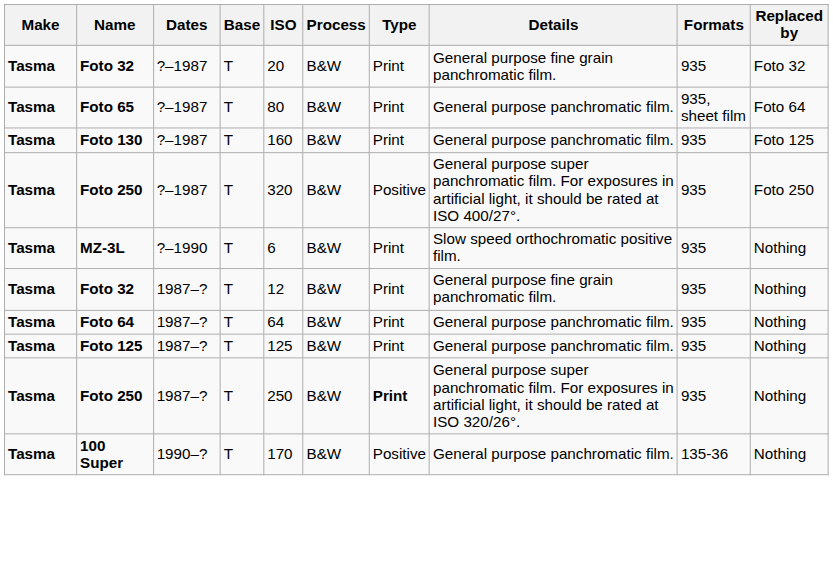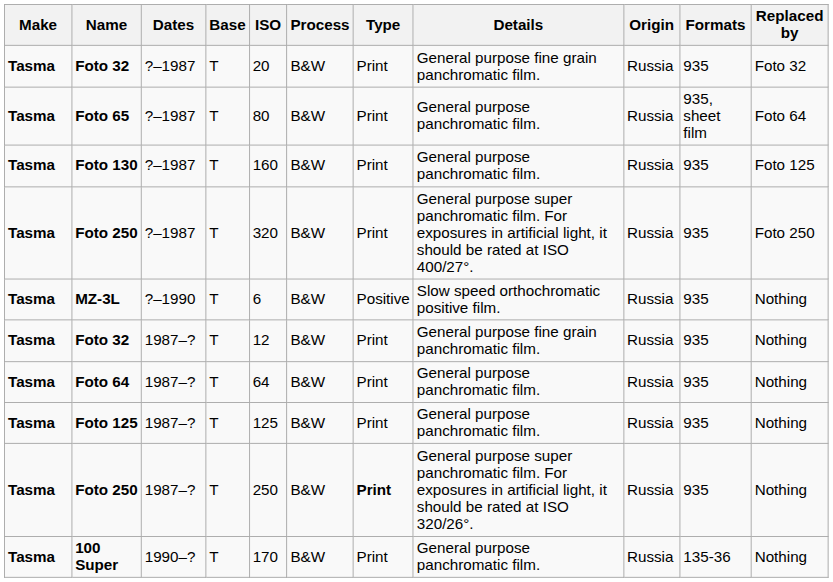+ column: Origin | Russia | Russia | Russia | Russia | Russia | Russia | Russia | Russia | Russia | Russia
Foto 250 / ?–1987 | Type: Positive -> Print
MZ-3L | Type: Print -> Positive
100 Super | Type: Positive -> Print
